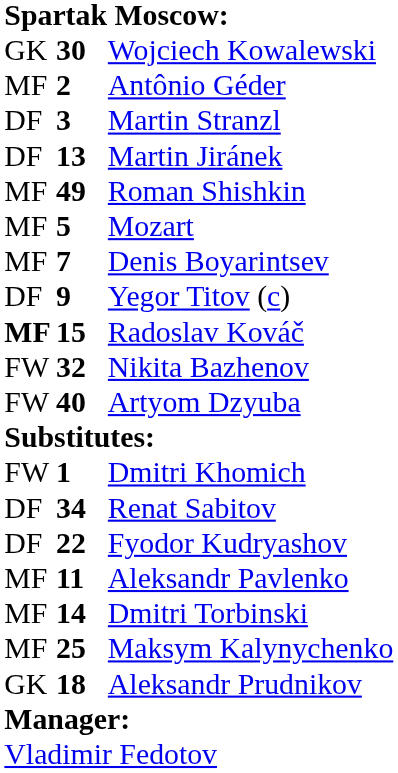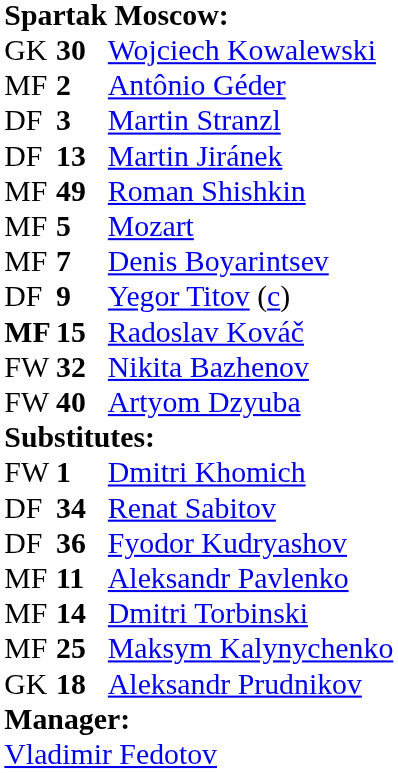Fyodor Kudryashov | column 2: 22 -> 36
